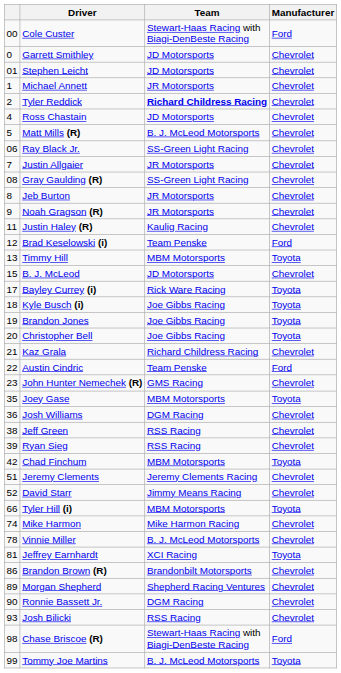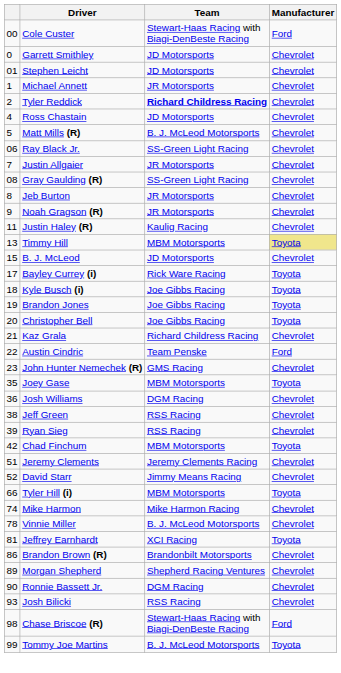- row: 12 | Brad Keselowski (i) | Team Penske | Ford
Timmy Hill | Manufacturer: no background -> khaki background
